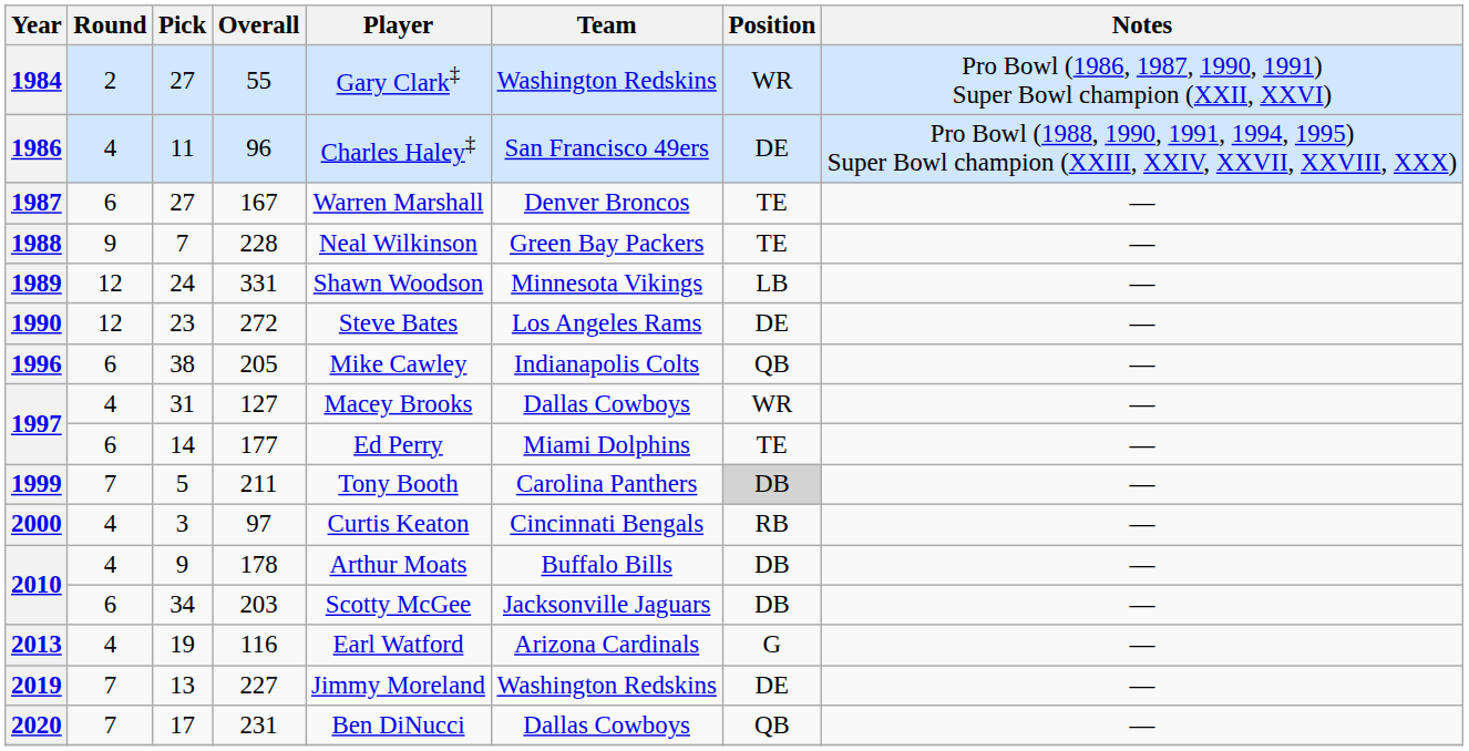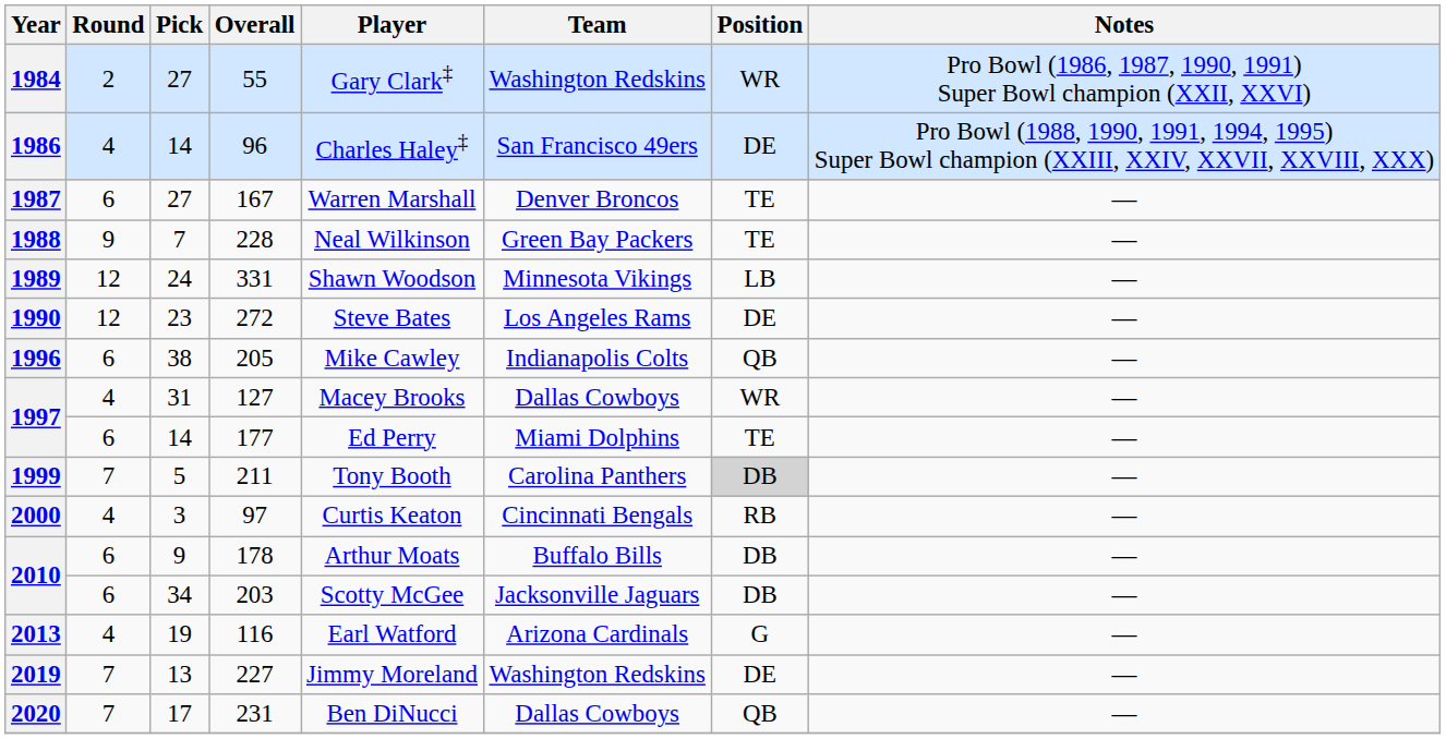96 | Pick: 11 -> 14
178 | Round: 4 -> 6
